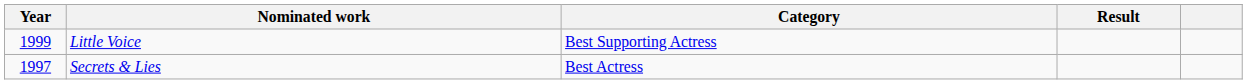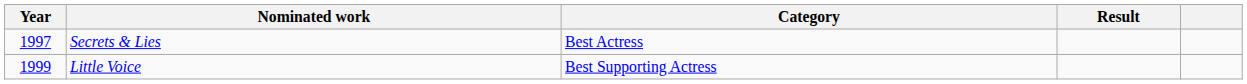rows swapped: Secrets & Lies <-> Little Voice
